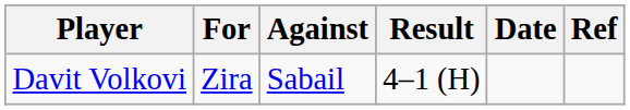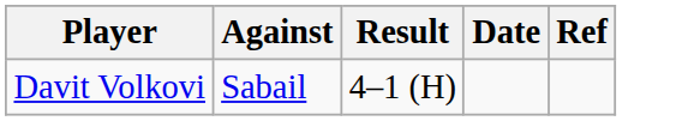- column: For | Zira
